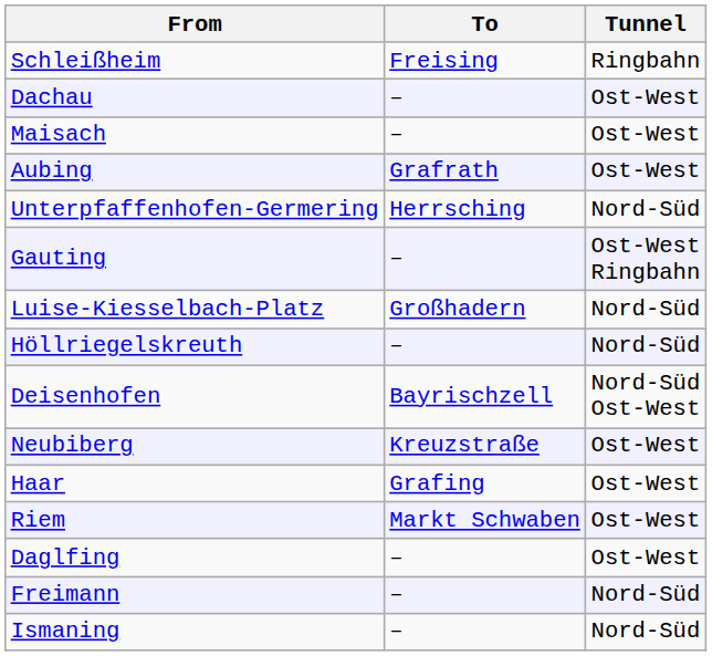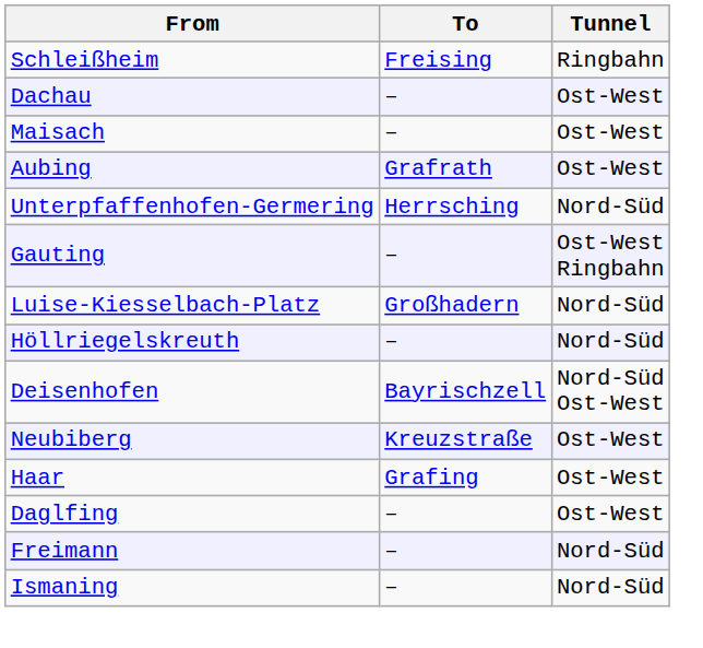- row: Riem | Markt Schwaben | Ost-West
